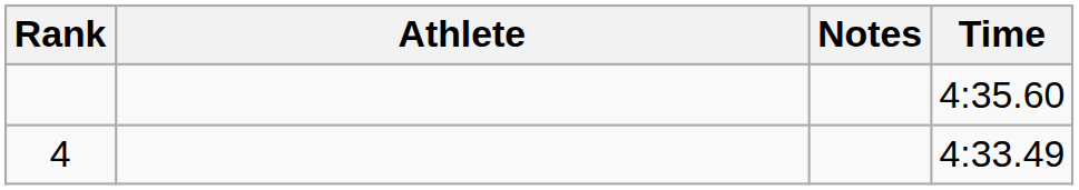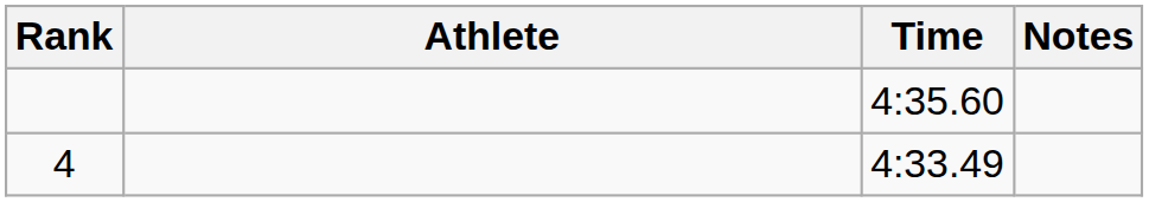columns swapped: Time <-> Notes
